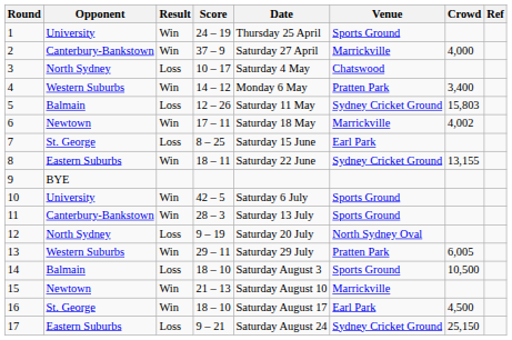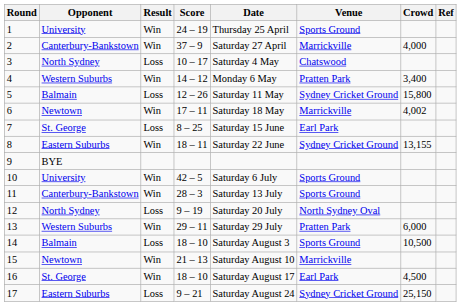5 | Crowd: 15,803 -> 15,800
13 | Crowd: 6,005 -> 6,000
